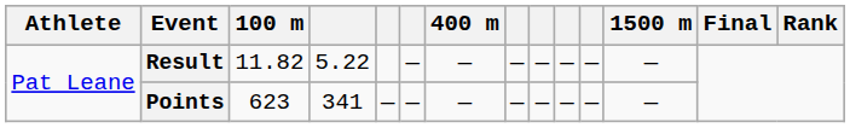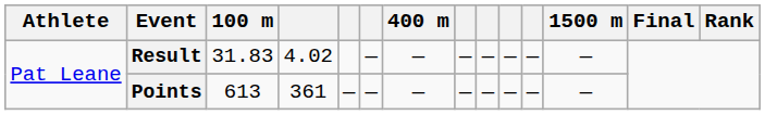Result | 100 m: 11.82 -> 31.83
Result | column 4: 5.22 -> 4.02
Points | 100 m: 623 -> 613
Points | column 4: 341 -> 361
